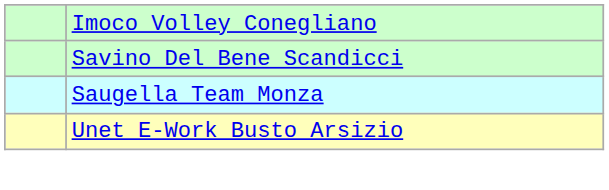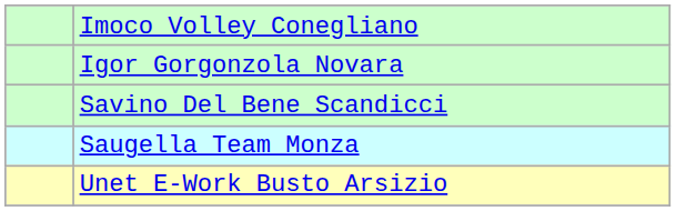+ row: Igor Gorgonzola Novara
